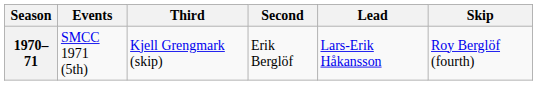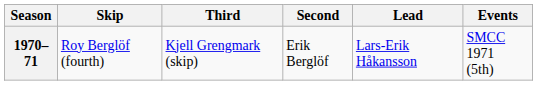columns swapped: Skip <-> Events
